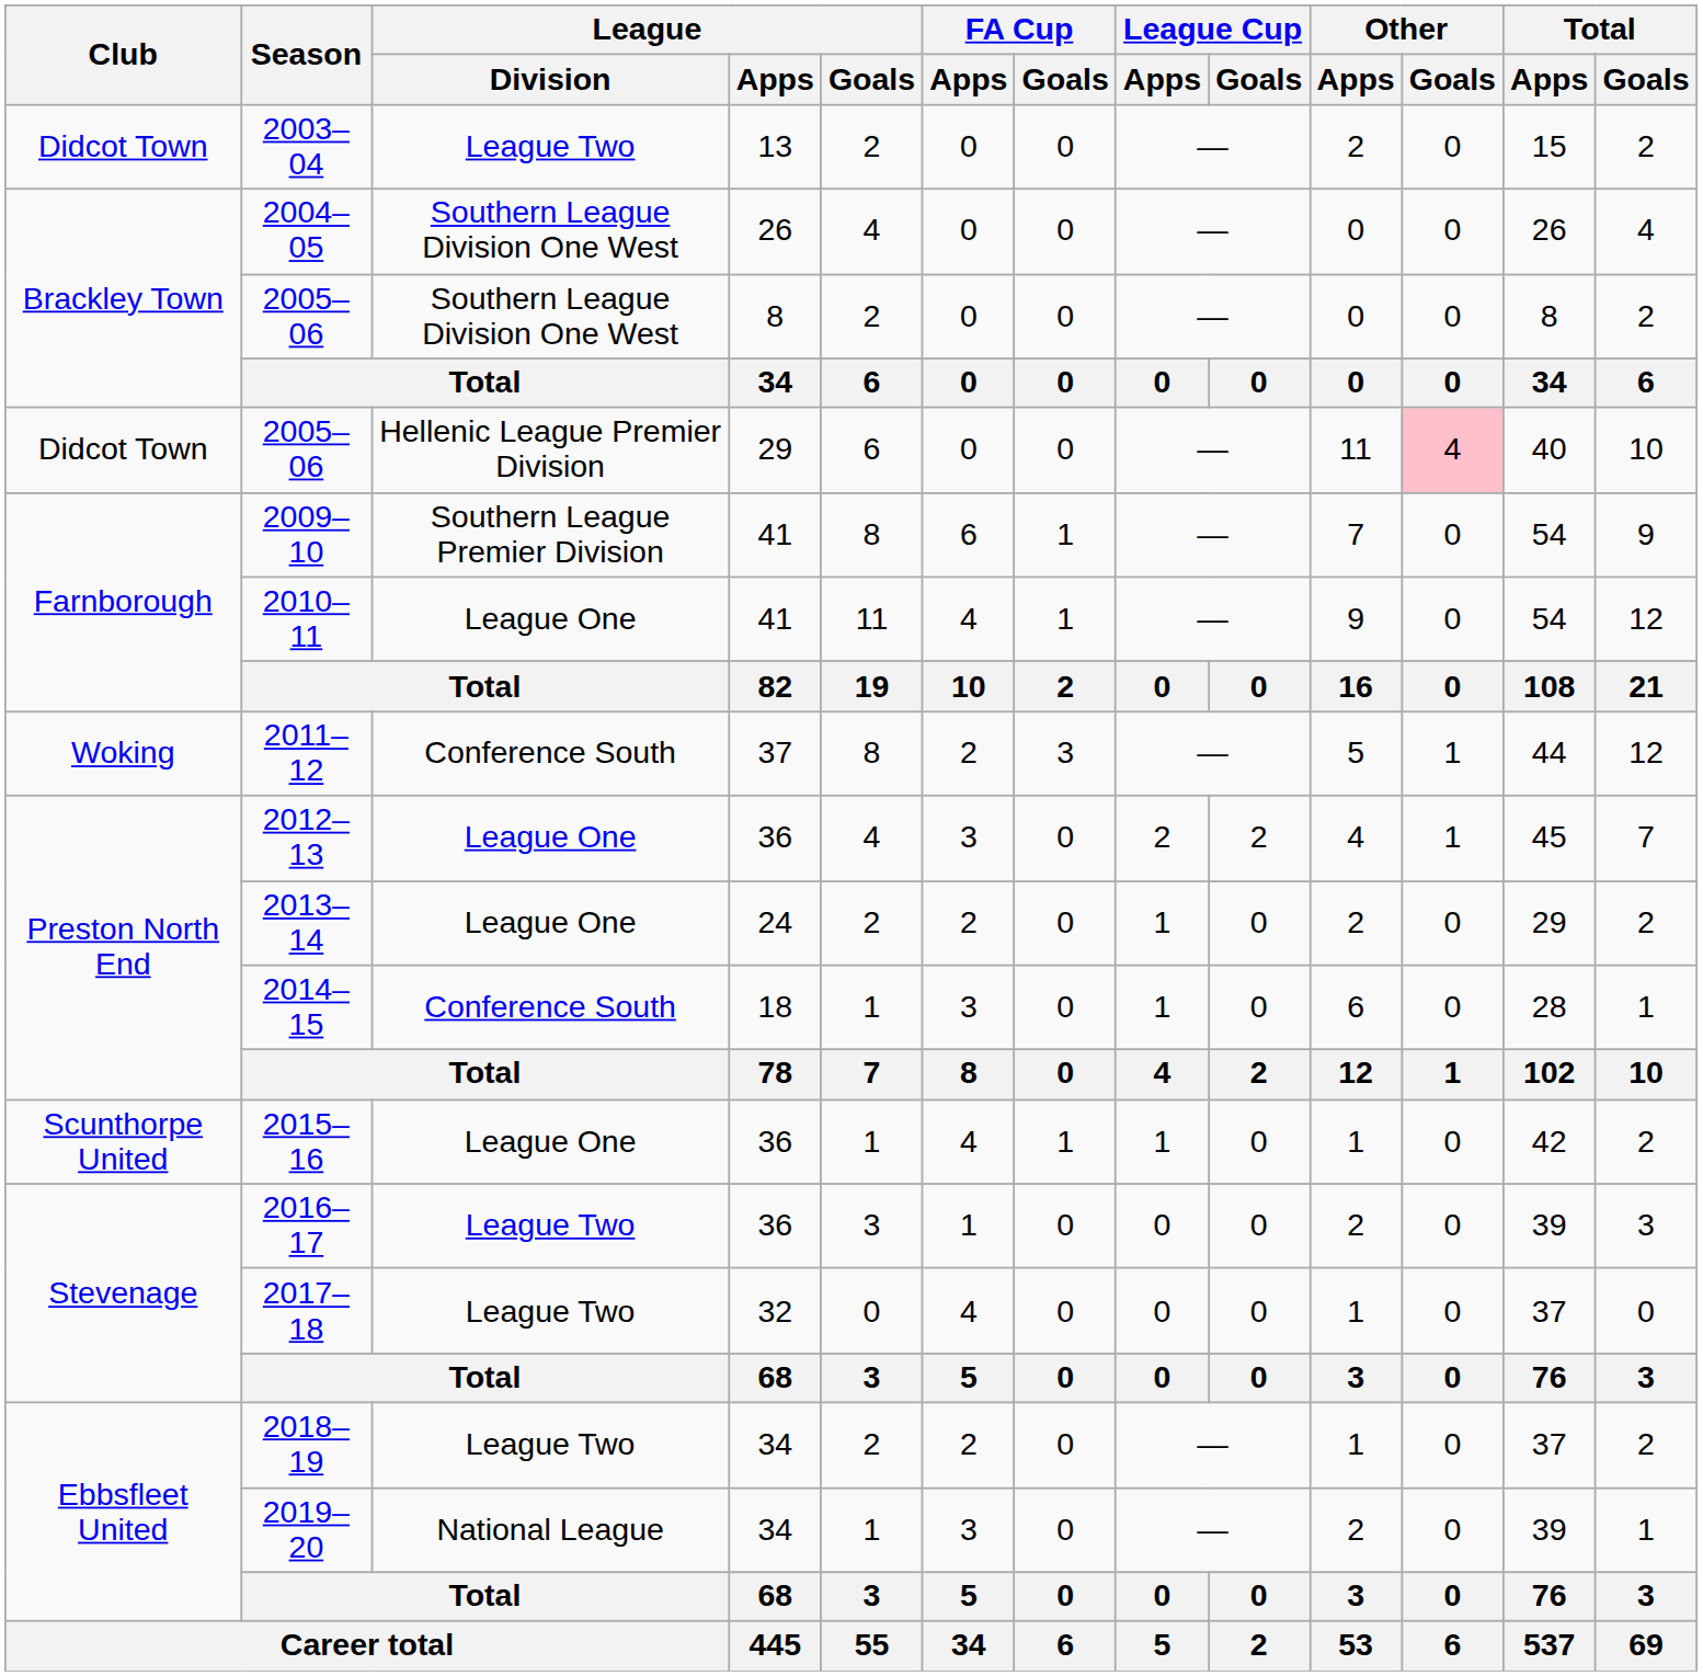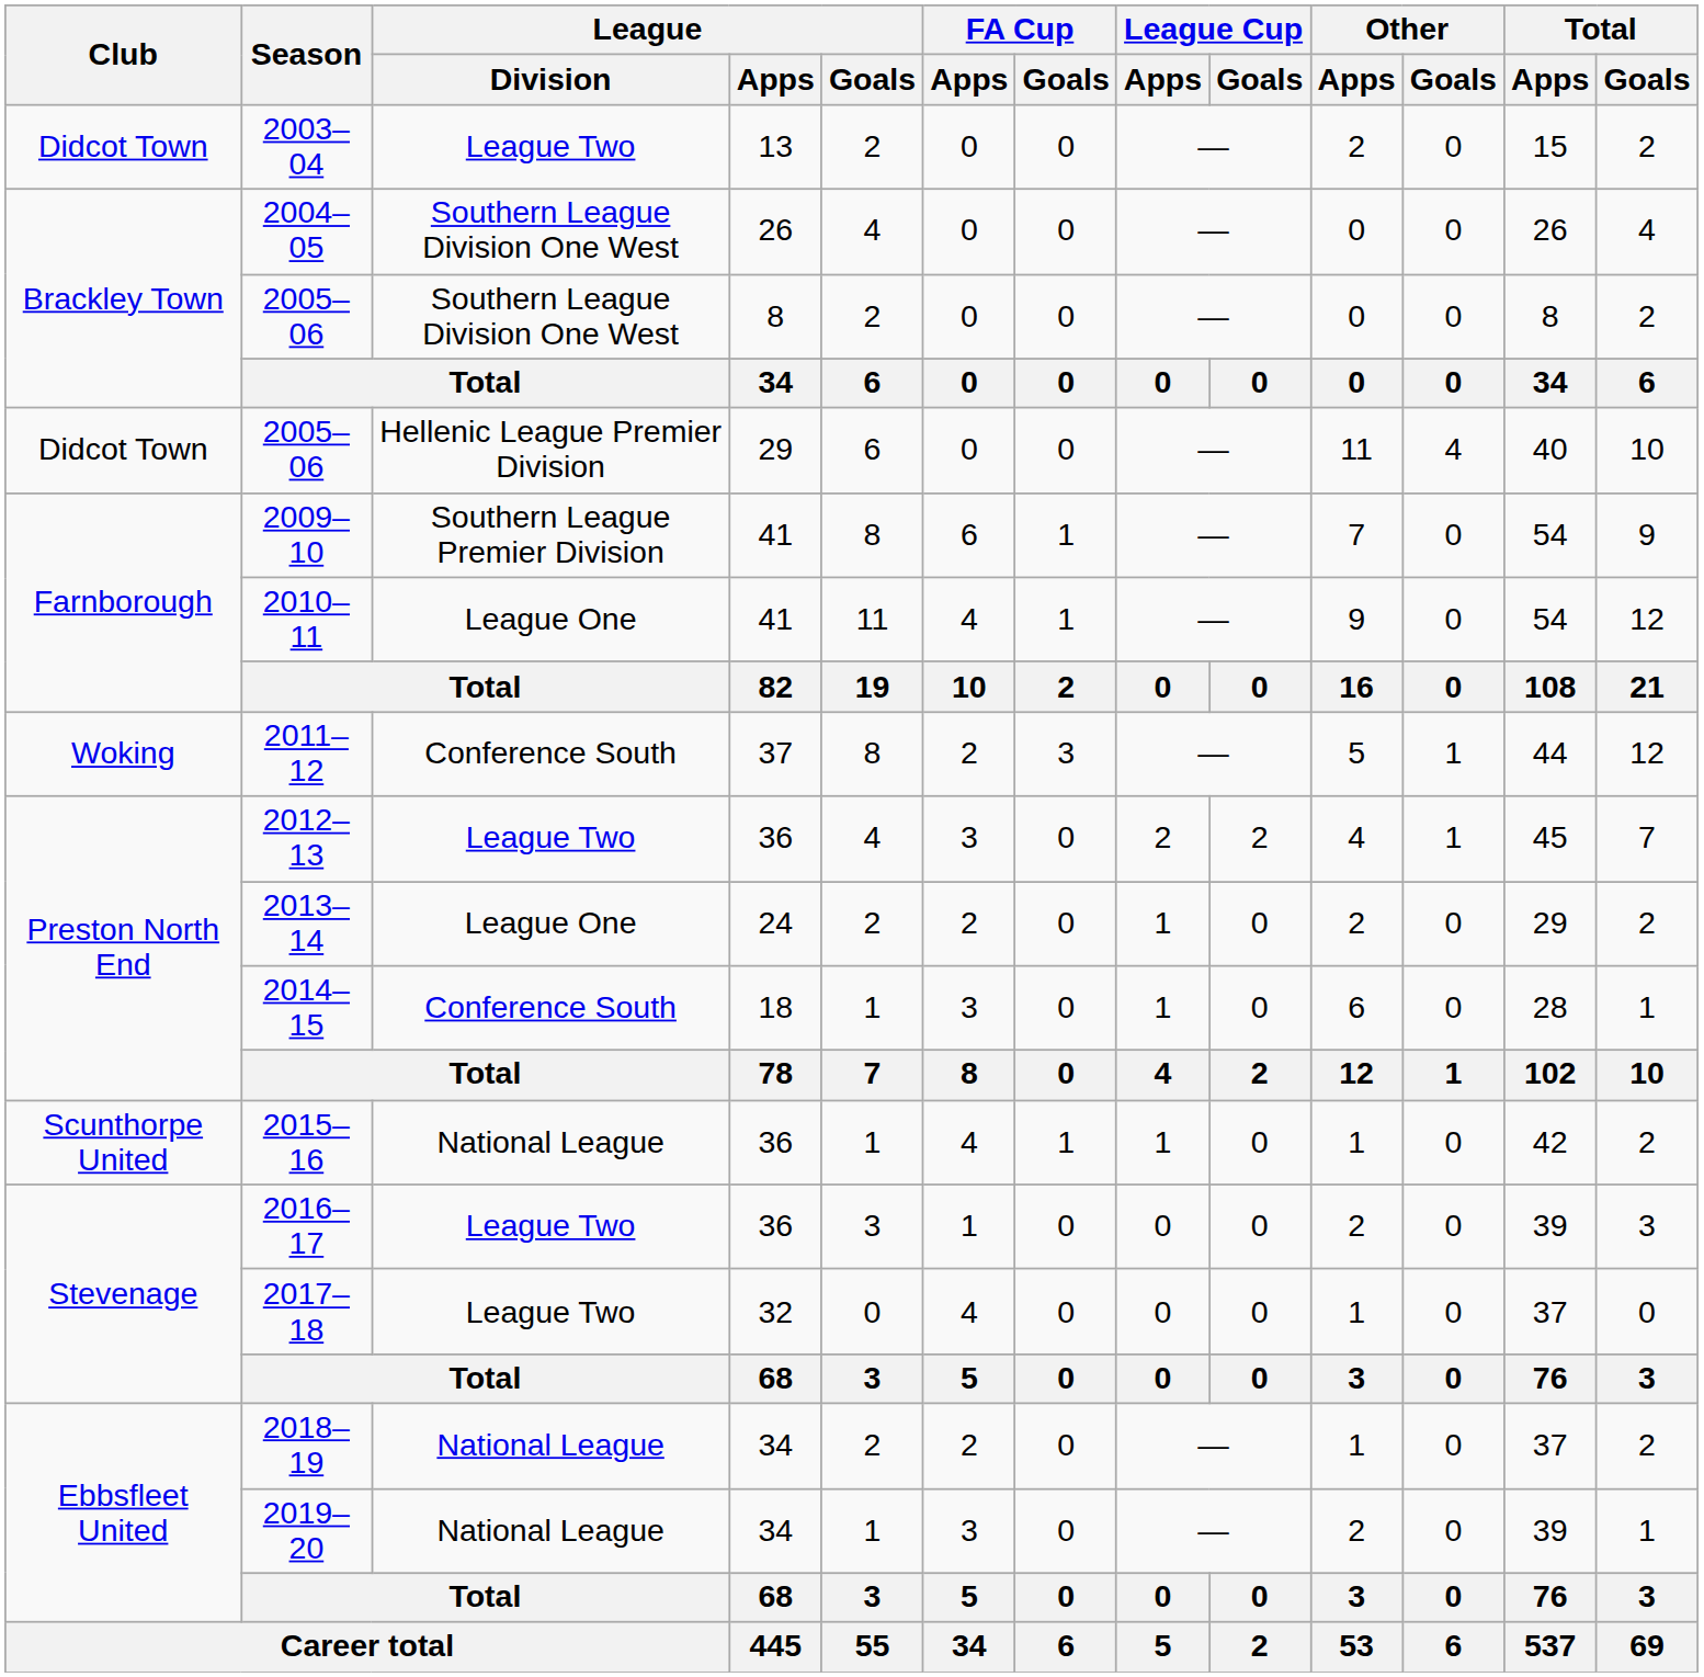2005–06 / 29 | Other / Goals: pink background -> no background
2012–13 | League / Division: League One -> League Two
2015–16 | League / Division: League One -> National League
2018–19 | League / Division: League Two -> National League
